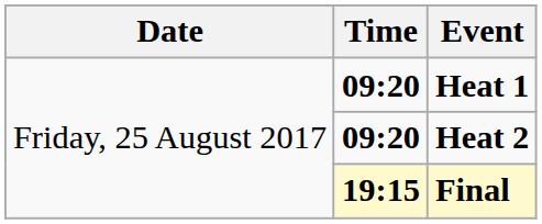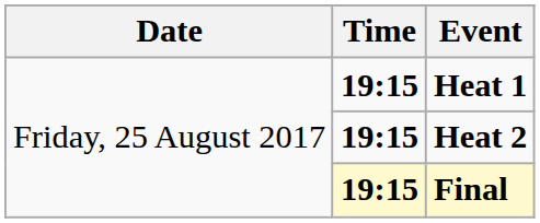Heat 1 | Time: 09:20 -> 19:15
Heat 2 | Time: 09:20 -> 19:15
